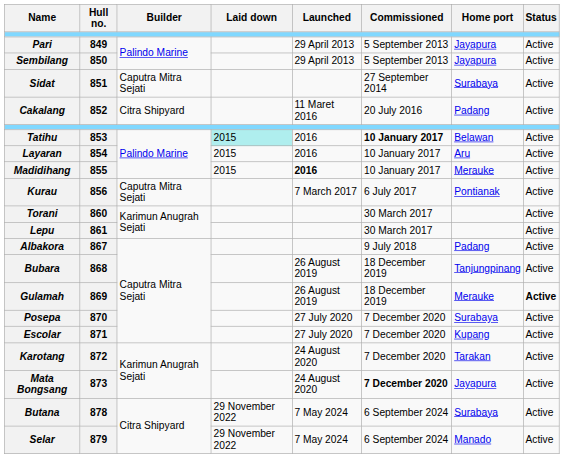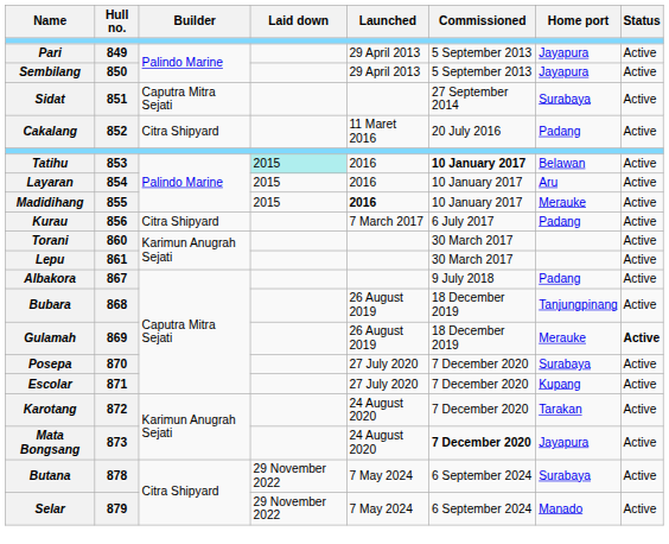Kurau | Builder: Caputra Mitra Sejati -> Citra Shipyard
Kurau | Home port: Pontianak -> Padang
